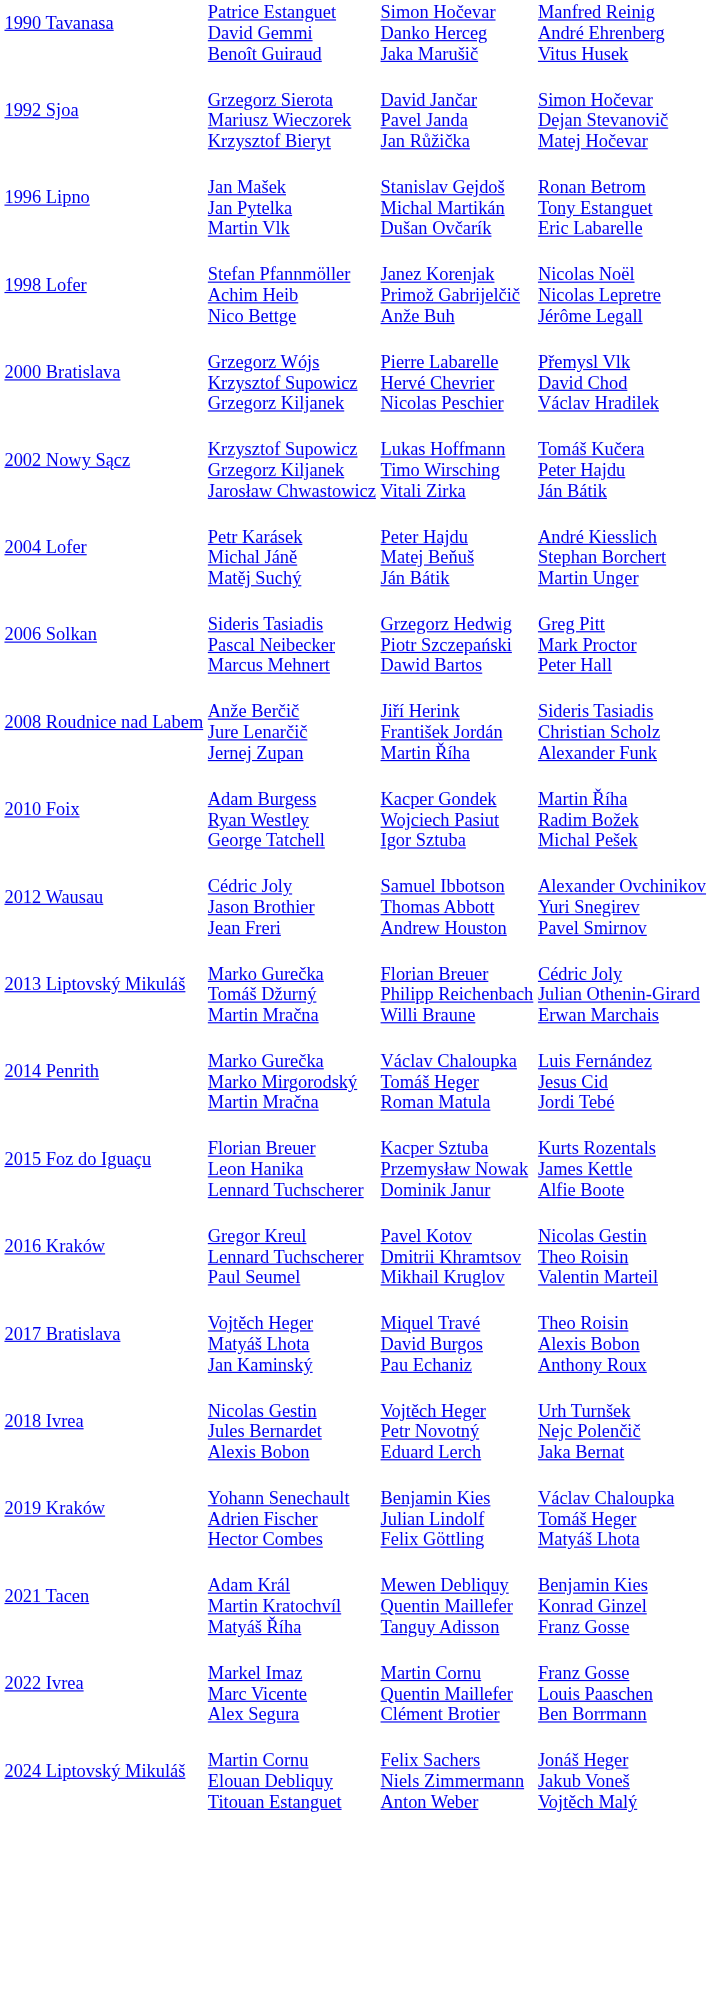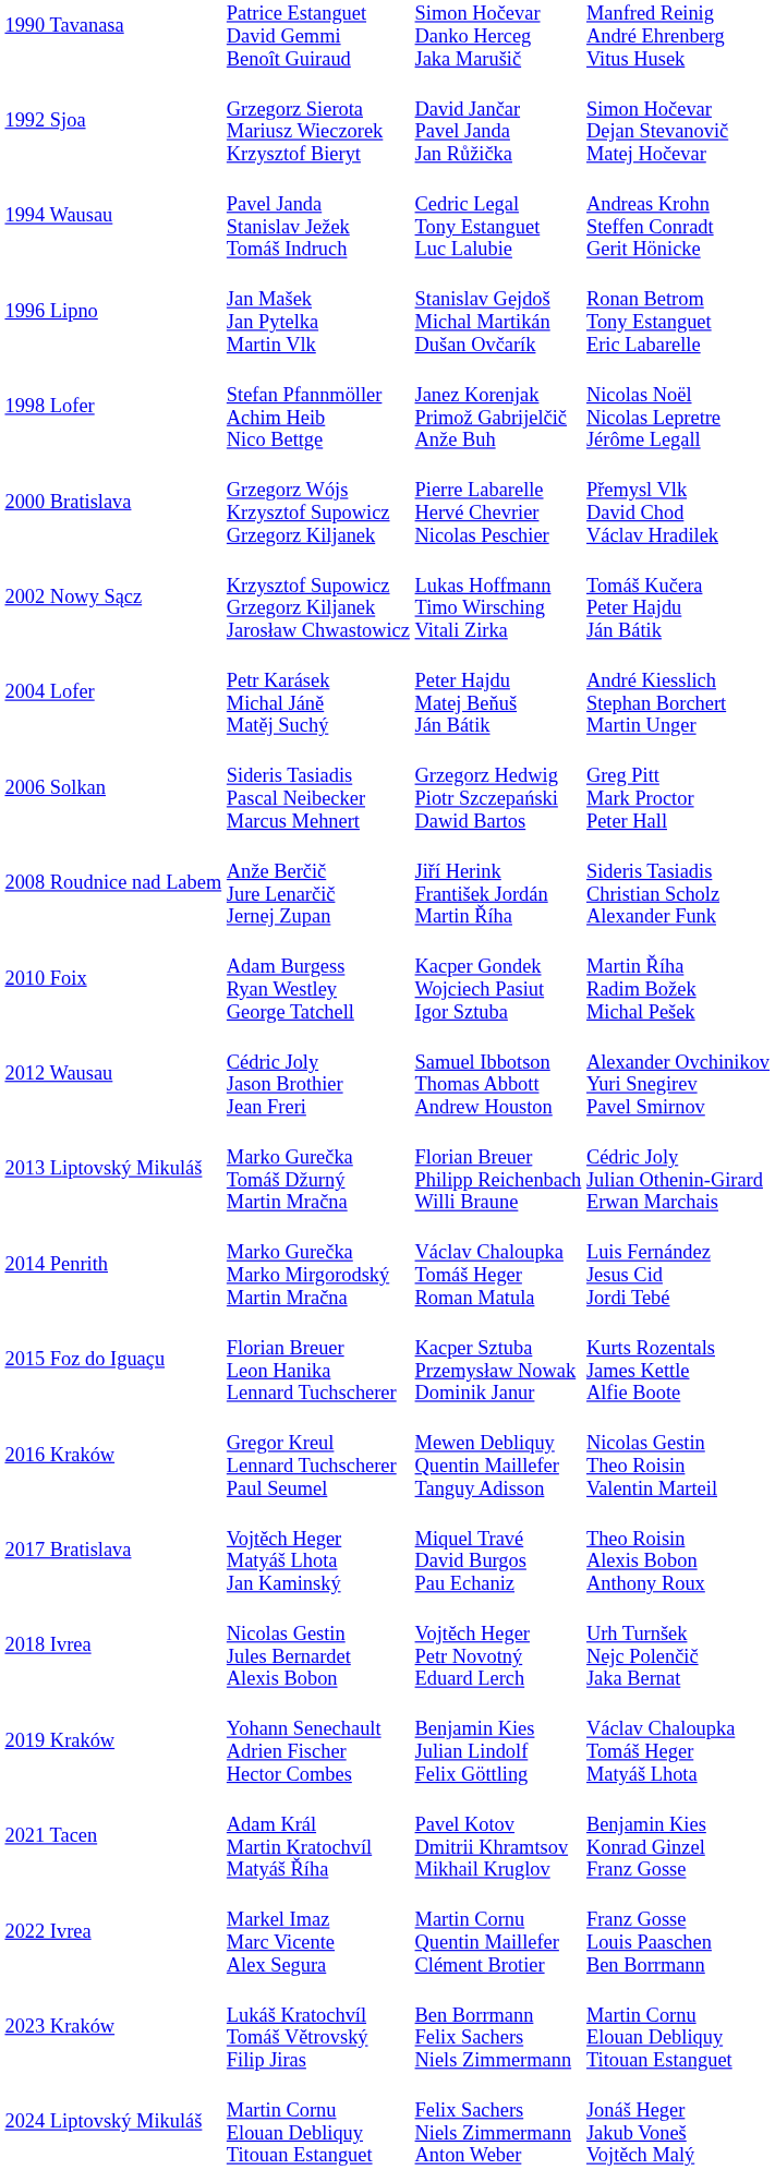+ row: 1994 Wausau | Pavel Janda Stanislav Ježek Tomáš Indruch | Cedric Legal Tony Estanguet Luc Lalubie | Andreas Krohn Steffen Conradt Gerit Hönicke
2016 Kraków | column 3: Pavel Kotov Dmitrii Khramtsov Mikhail Kruglov -> Mewen Debliquy Quentin Maillefer Tanguy Adisson
2021 Tacen | column 3: Mewen Debliquy Quentin Maillefer Tanguy Adisson -> Pavel Kotov Dmitrii Khramtsov Mikhail Kruglov
+ row: 2023 Kraków | Lukáš Kratochvíl Tomáš Větrovský Filip Jiras | Ben Borrmann Felix Sachers Niels Zimmermann | Martin Cornu Elouan Debliquy Titouan Estanguet
